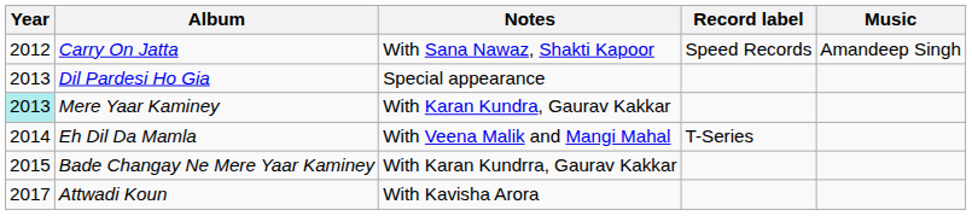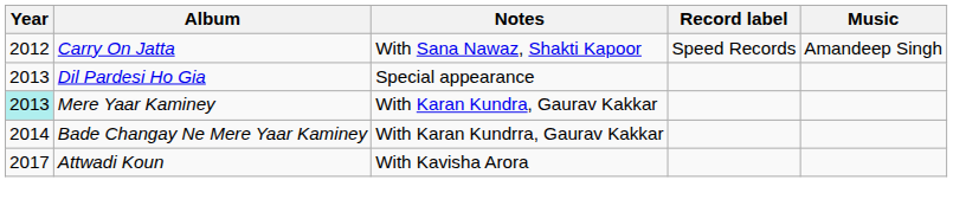- row: 2014 | Eh Dil Da Mamla | With Veena Malik and Mangi Mahal | T-Series
Bade Changay Ne Mere Yaar Kaminey | Year: 2015 -> 2014
